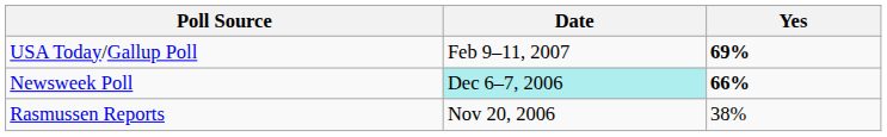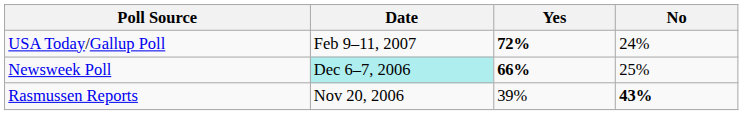+ column: No | 24% | 25% | 43%
USA Today/Gallup Poll | Yes: 69% -> 72%
Rasmussen Reports | Yes: 38% -> 39%
